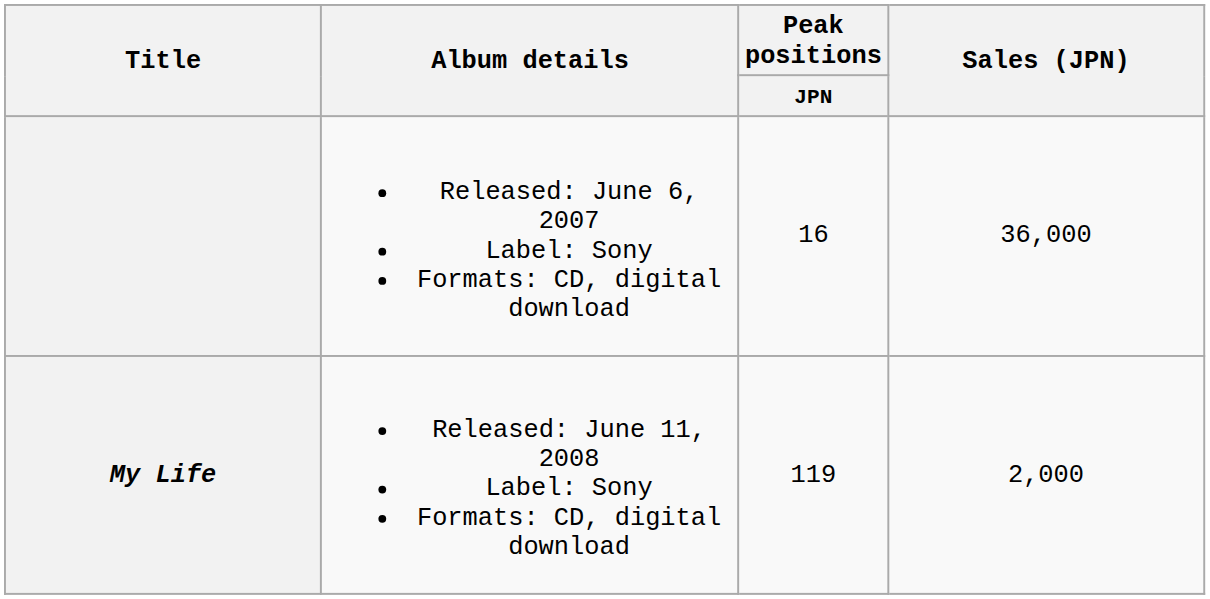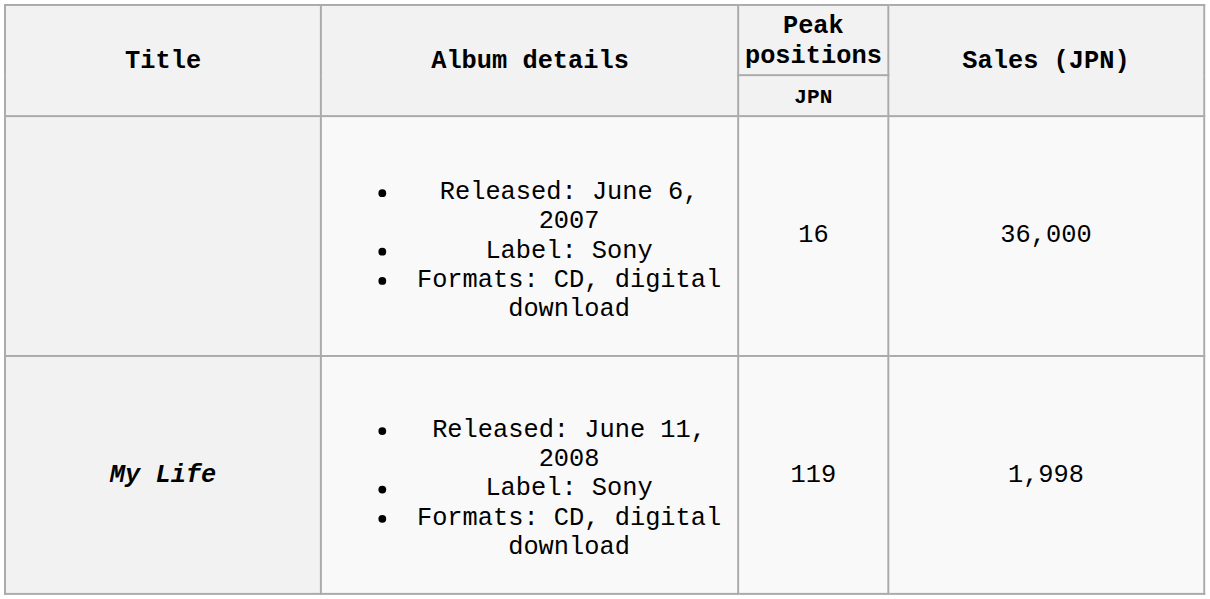My Life | Sales (JPN): 2,000 -> 1,998
